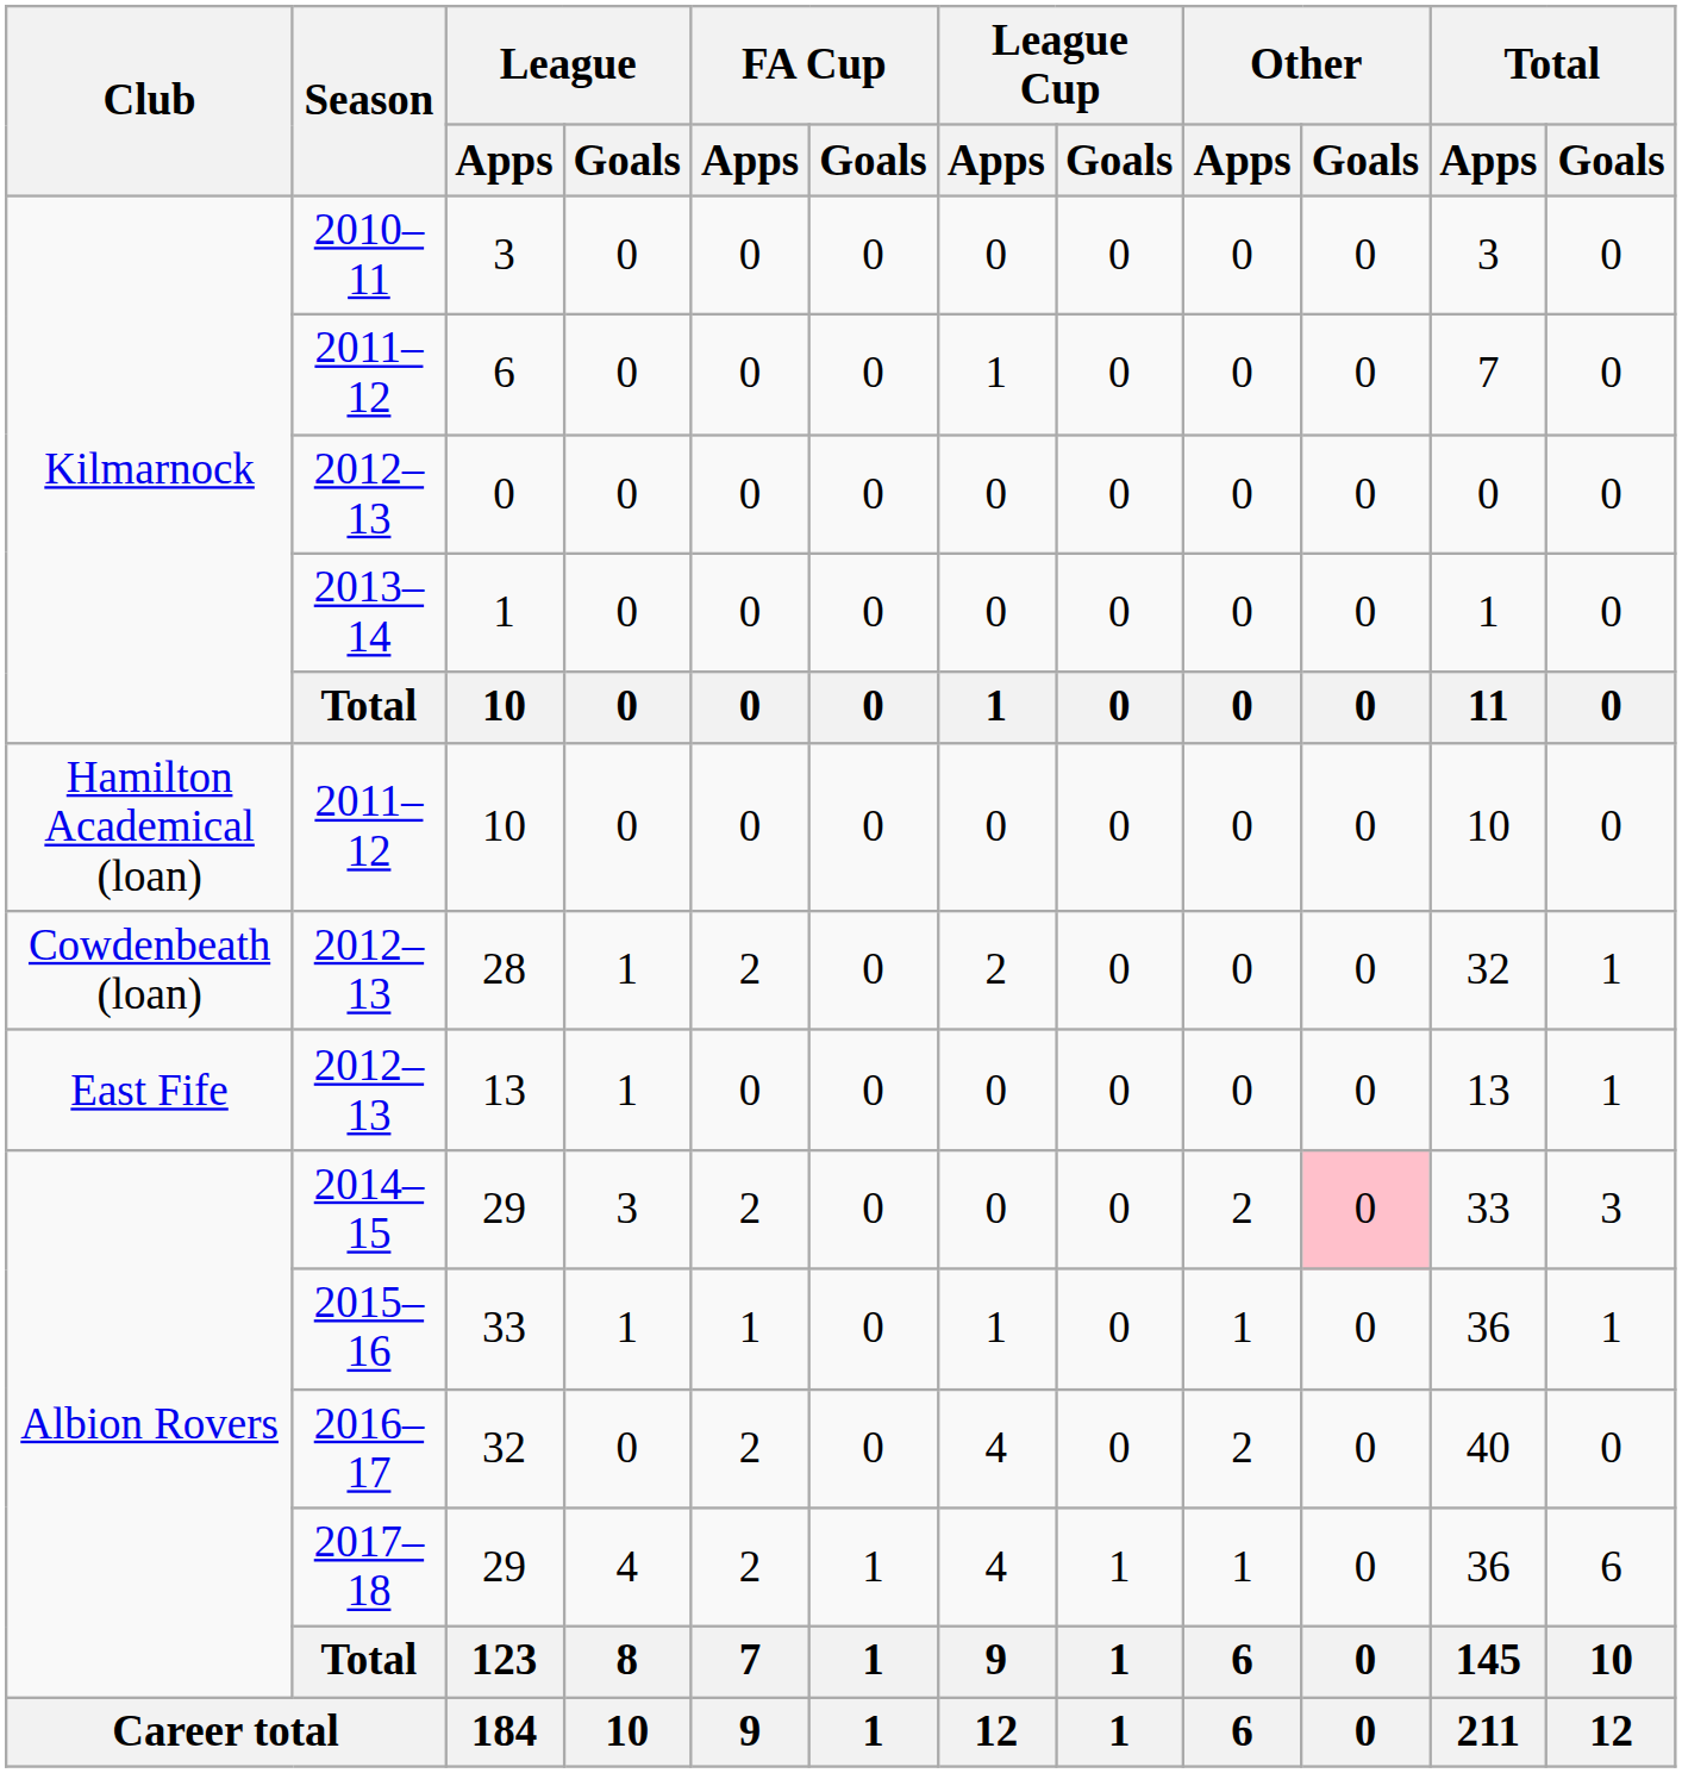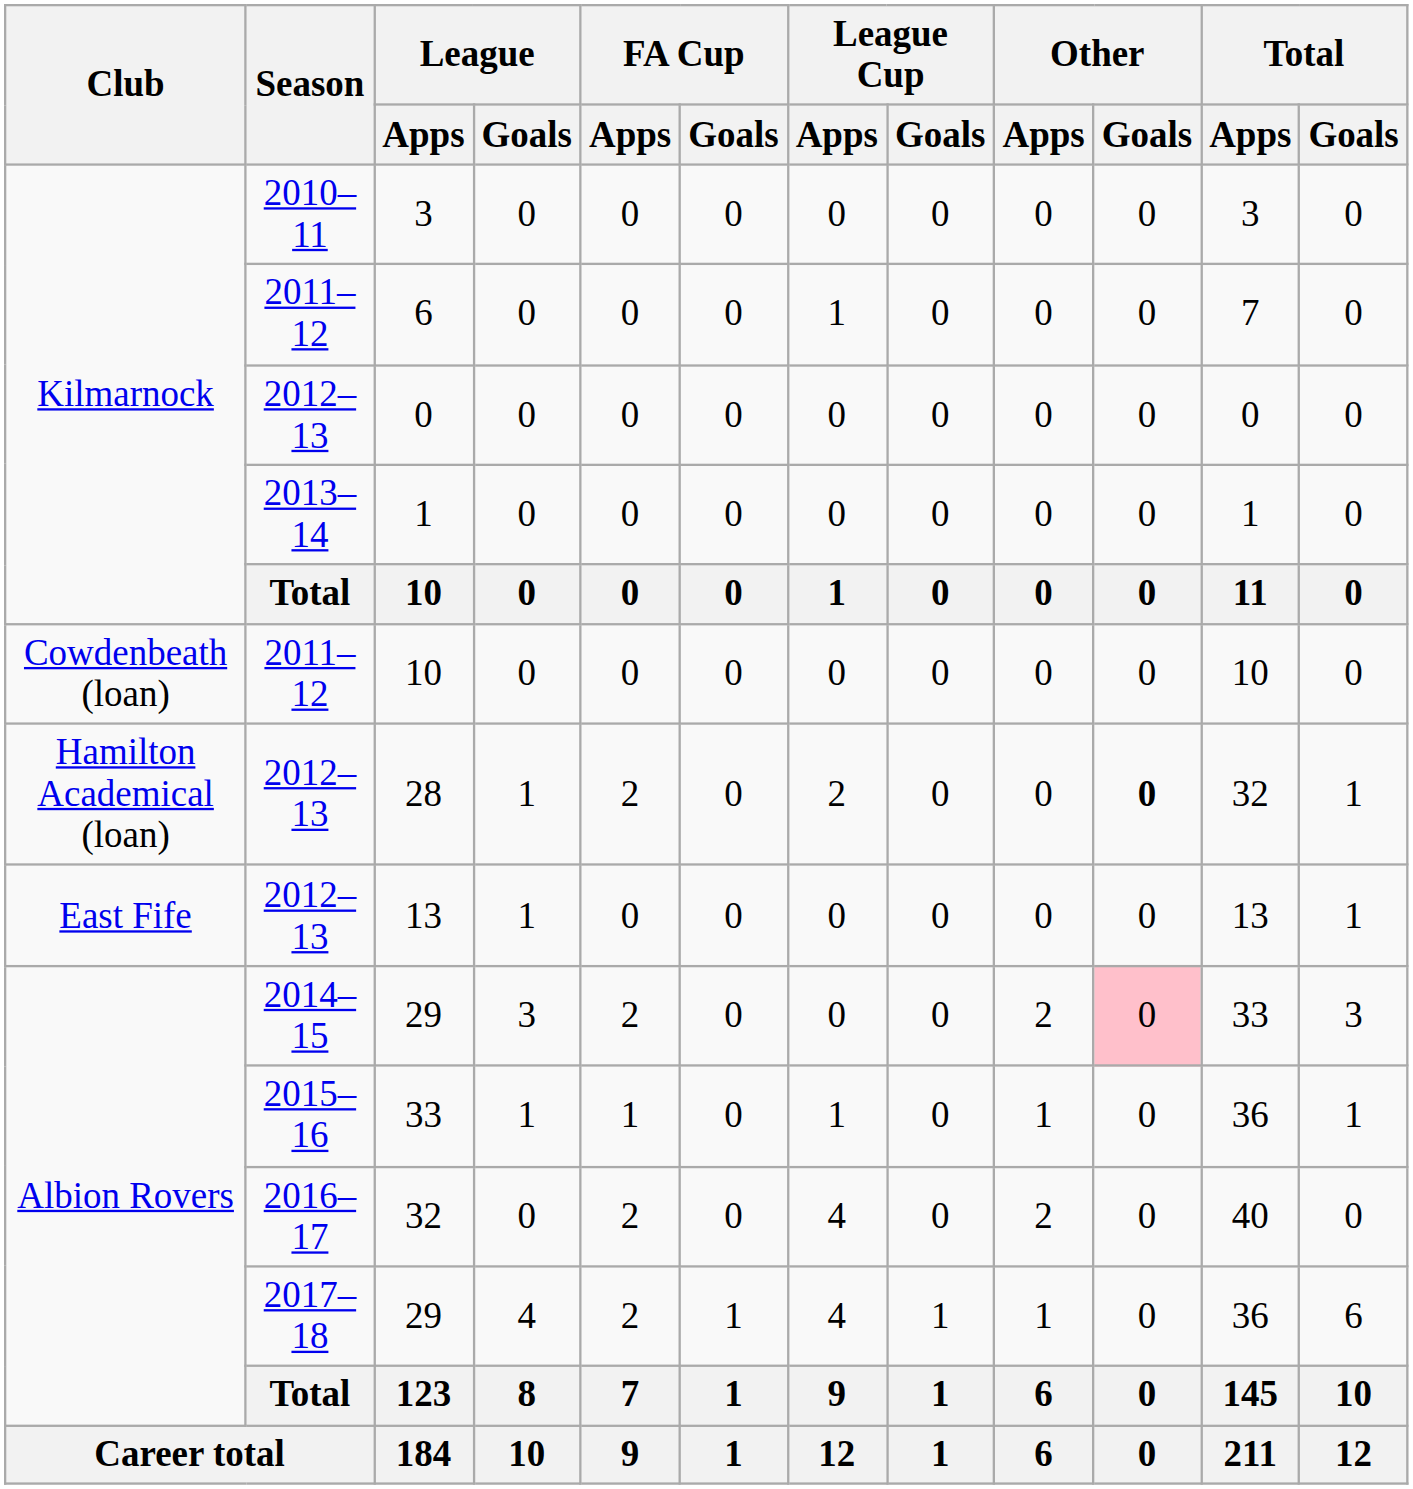2011–12 / 10 | Club: Hamilton Academical (loan) -> Cowdenbeath (loan)
28 | Club: Cowdenbeath (loan) -> Hamilton Academical (loan)
28 | Other / Goals: normal -> bold
